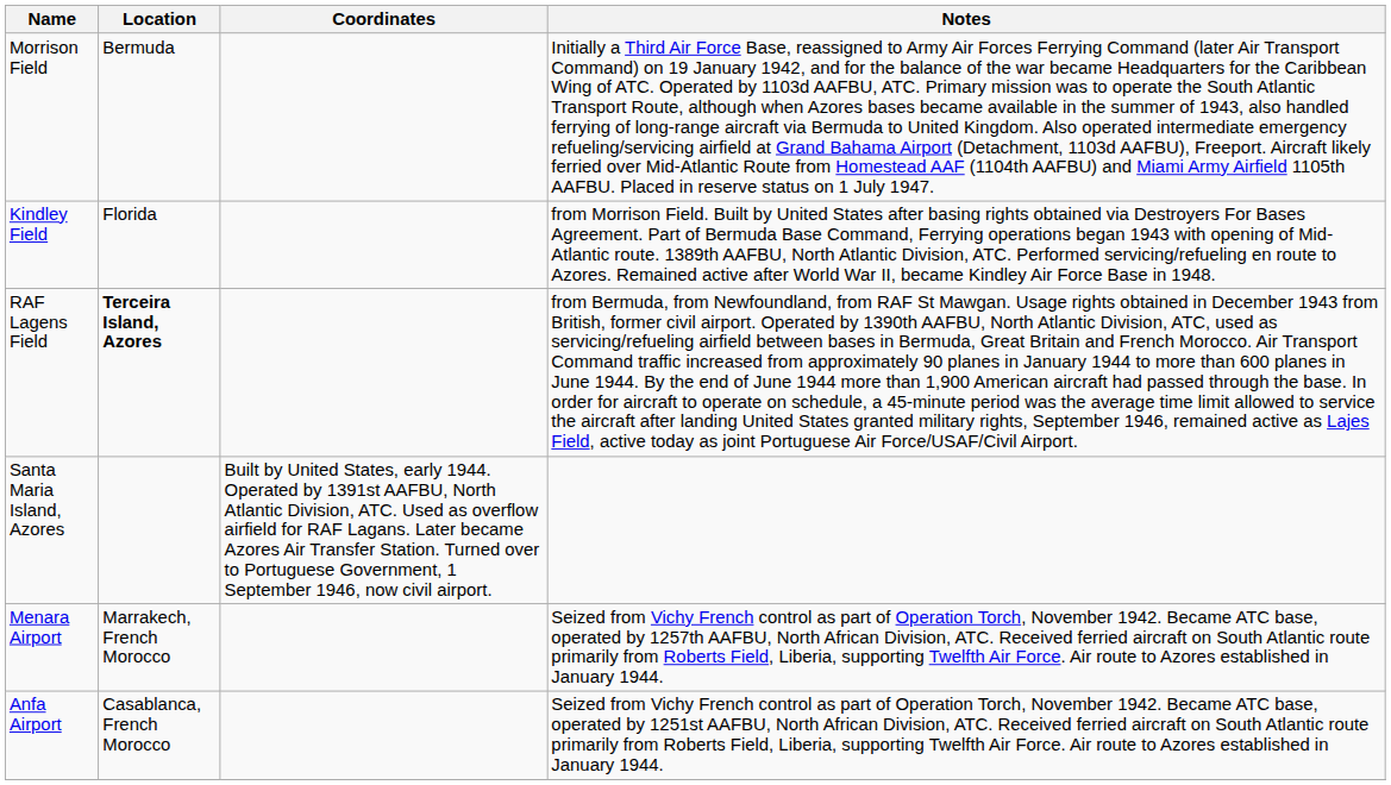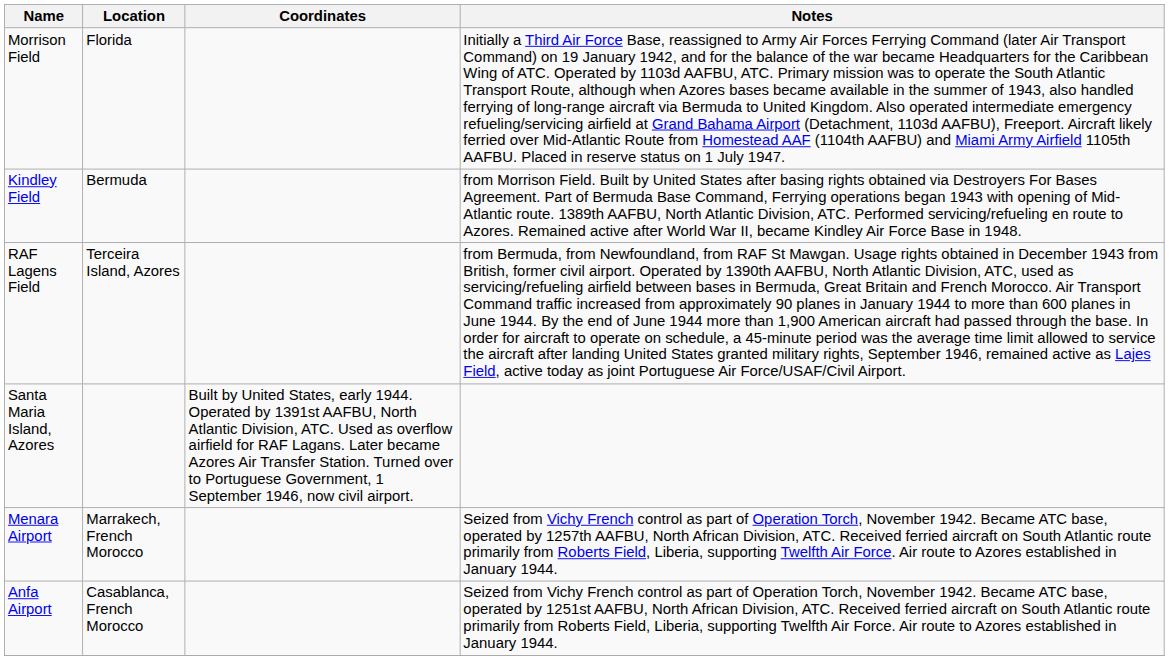Morrison Field | Location: Bermuda -> Florida
Kindley Field | Location: Florida -> Bermuda
RAF Lagens Field | Location: bold -> normal
